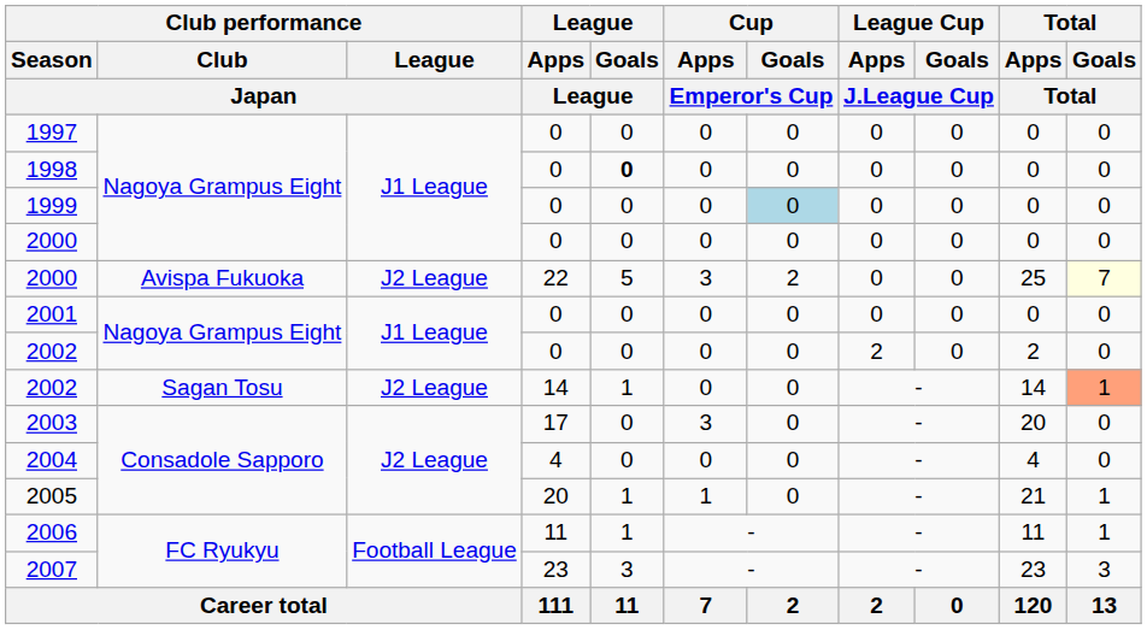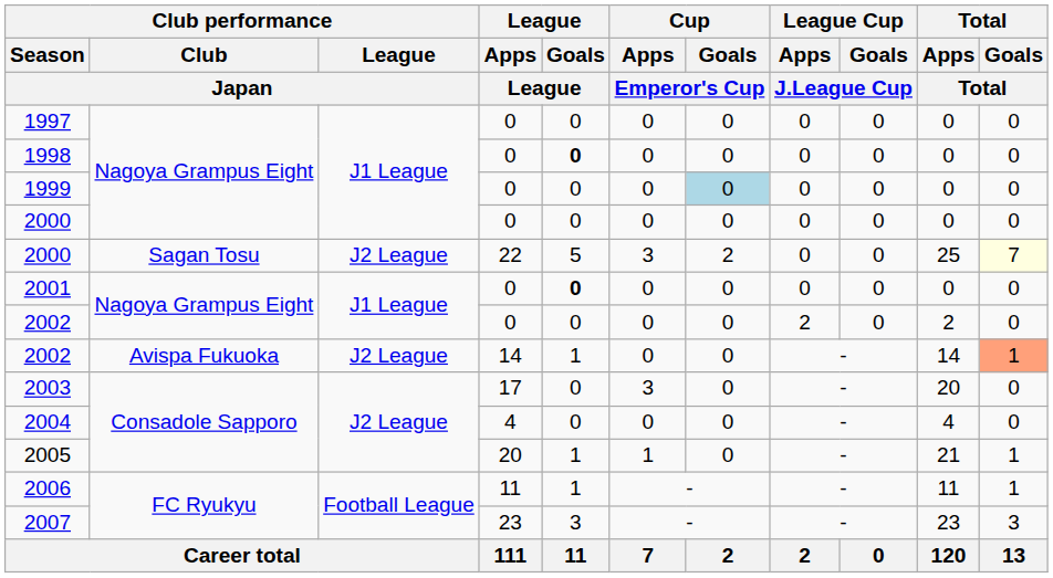2000 / 22 | Club performance / Club / Japan: Avispa Fukuoka -> Sagan Tosu
2001 | League / Goals / League: normal -> bold
2002 / 14 | Club performance / Club / Japan: Sagan Tosu -> Avispa Fukuoka
